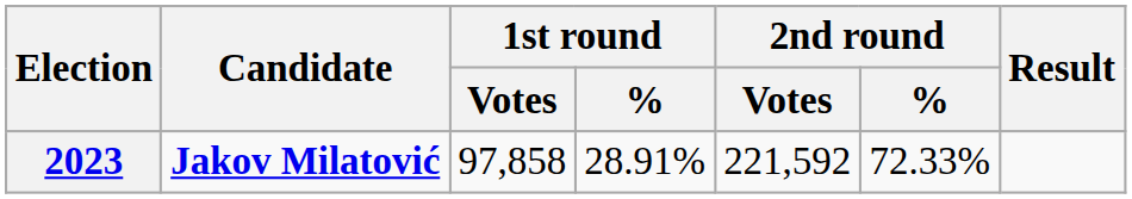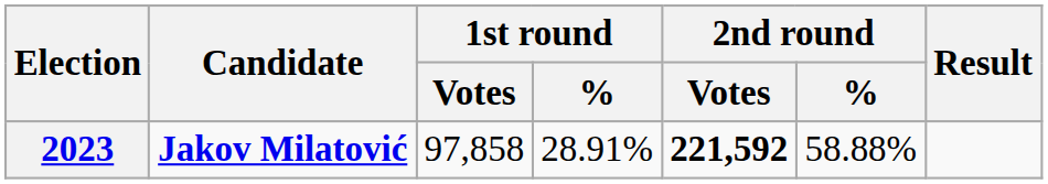2023 | 2nd round / Votes: normal -> bold
2023 | 2nd round / %: 72.33% -> 58.88%
